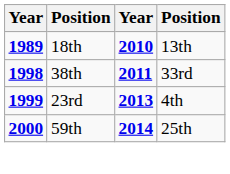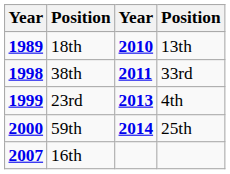+ row: 2007 | 16th
